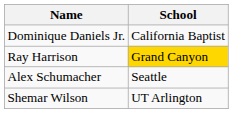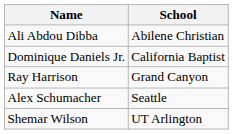+ row: Ali Abdou Dibba | Abilene Christian
Ray Harrison | School: gold background -> no background
